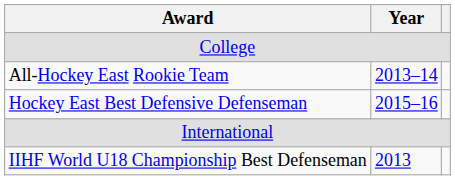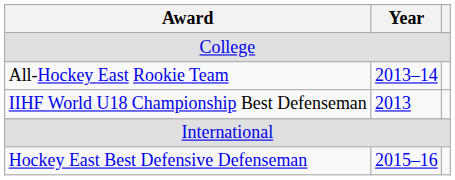rows swapped: Hockey East Best Defensive Defenseman <-> IIHF World U18 Championship Best Defenseman
